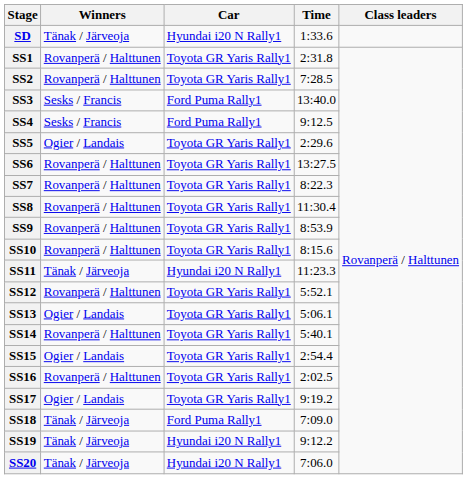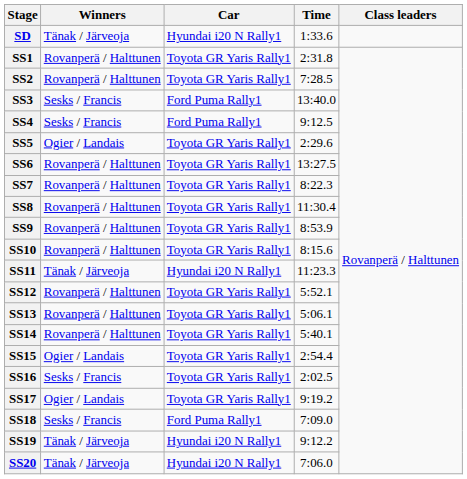SS13 | Winners: Ogier / Landais -> Rovanperä / Halttunen
SS16 | Winners: Rovanperä / Halttunen -> Sesks / Francis
SS18 | Winners: Tänak / Järveoja -> Sesks / Francis
